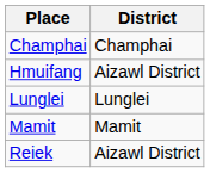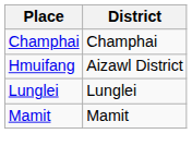- row: Reiek | Aizawl District
